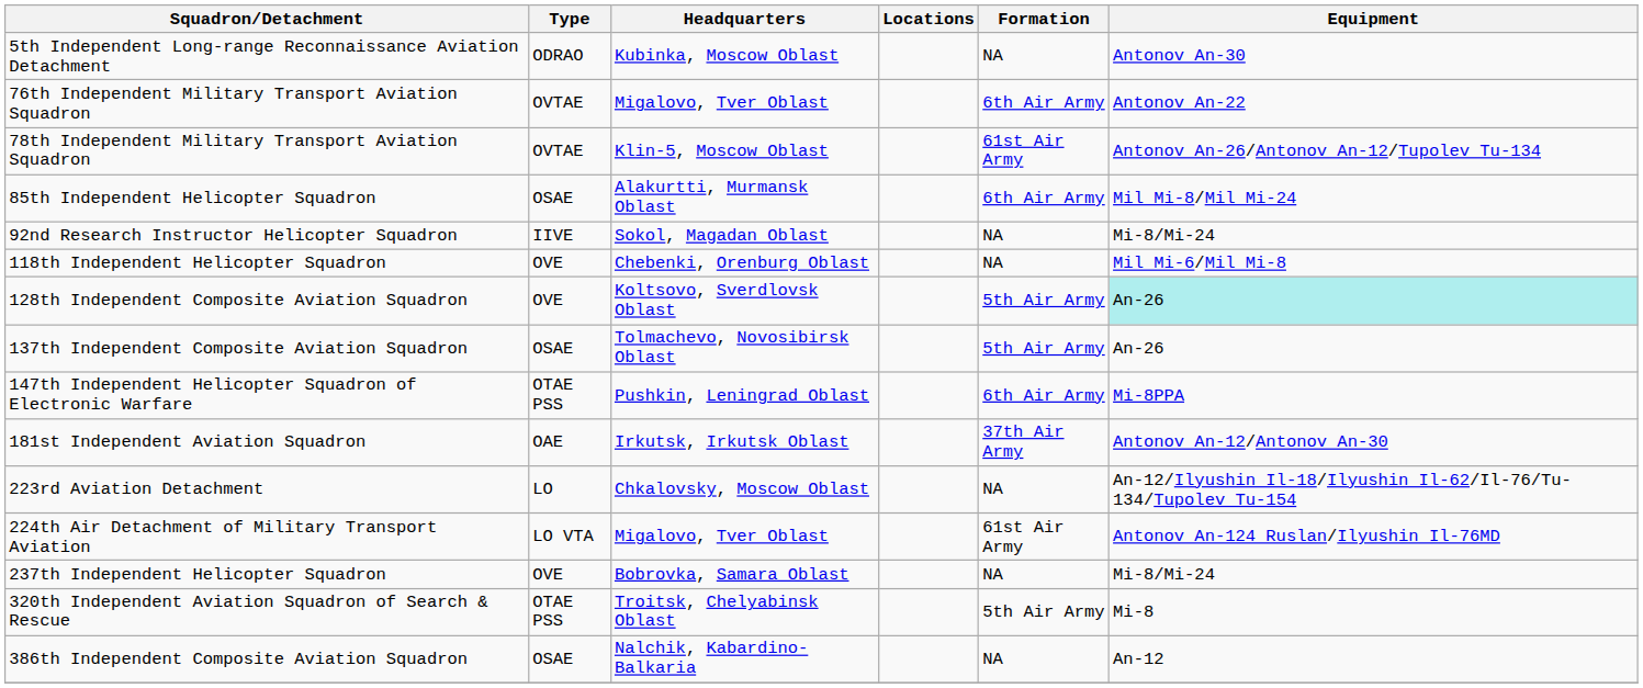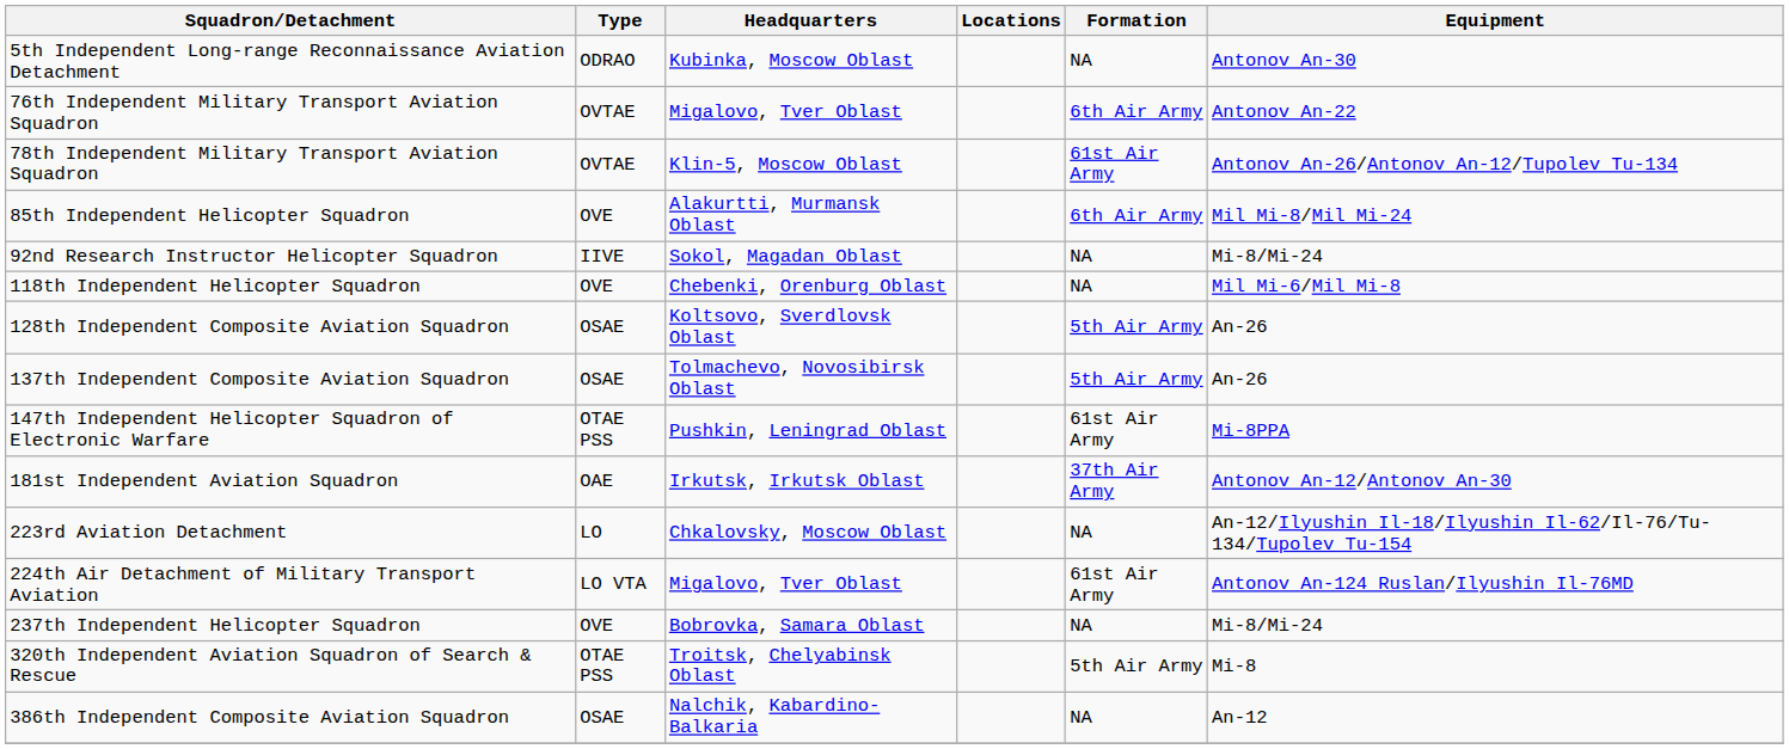85th Independent Helicopter Squadron | Type: OSAE -> OVE
128th Independent Composite Aviation Squadron | Type: OVE -> OSAE
128th Independent Composite Aviation Squadron | Equipment: paleturquoise background -> no background
147th Independent Helicopter Squadron of Electronic Warfare | Formation: 6th Air Army -> 61st Air Army
